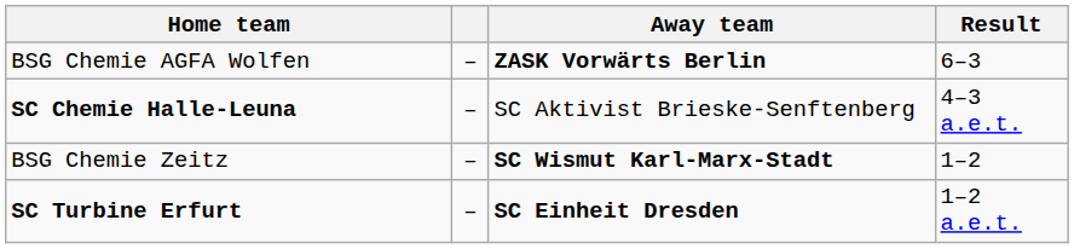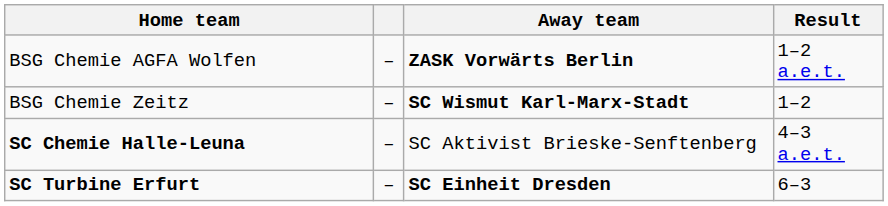BSG Chemie AGFA Wolfen | Result: 6–3 -> 1–2 a.e.t.
rows swapped: SC Chemie Halle-Leuna <-> BSG Chemie Zeitz
SC Turbine Erfurt | Result: 1–2 a.e.t. -> 6–3
